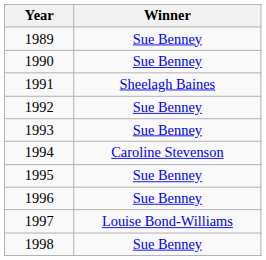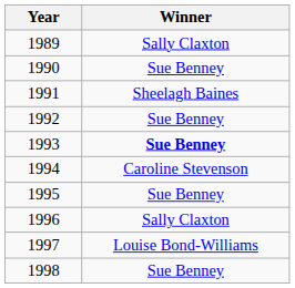1989 | Winner: Sue Benney -> Sally Claxton
1993 | Winner: normal -> bold
1996 | Winner: Sue Benney -> Sally Claxton
